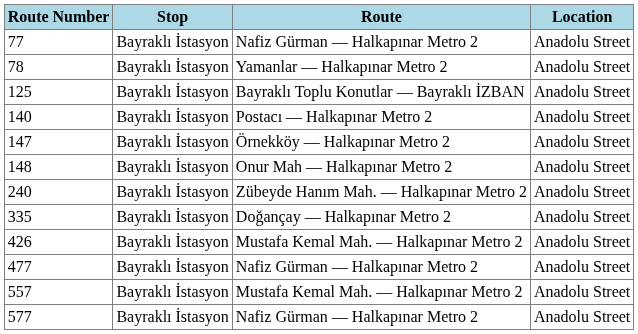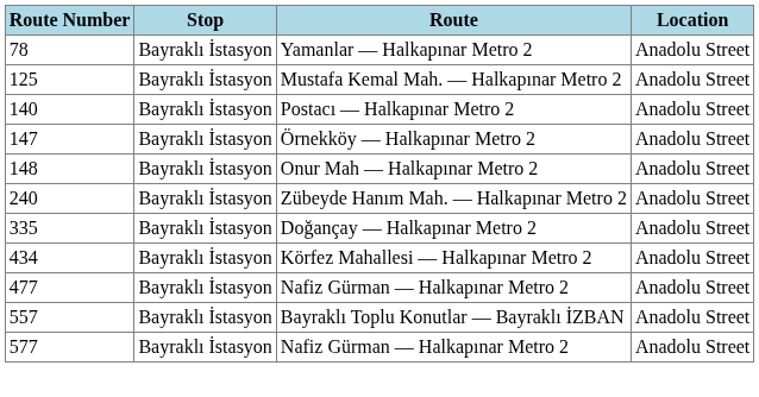- row: 77 | Bayraklı İstasyon | Nafiz Gürman — Halkapınar Metro 2 | Anadolu Street
125 | Route: Bayraklı Toplu Konutlar — Bayraklı İZBAN -> Mustafa Kemal Mah. — Halkapınar Metro 2
- row: 426 | Bayraklı İstasyon | Mustafa Kemal Mah. — Halkapınar Metro 2 | Anadolu Street
+ row: 434 | Bayraklı İstasyon | Körfez Mahallesi — Halkapınar Metro 2 | Anadolu Street
557 | Route: Mustafa Kemal Mah. — Halkapınar Metro 2 -> Bayraklı Toplu Konutlar — Bayraklı İZBAN
